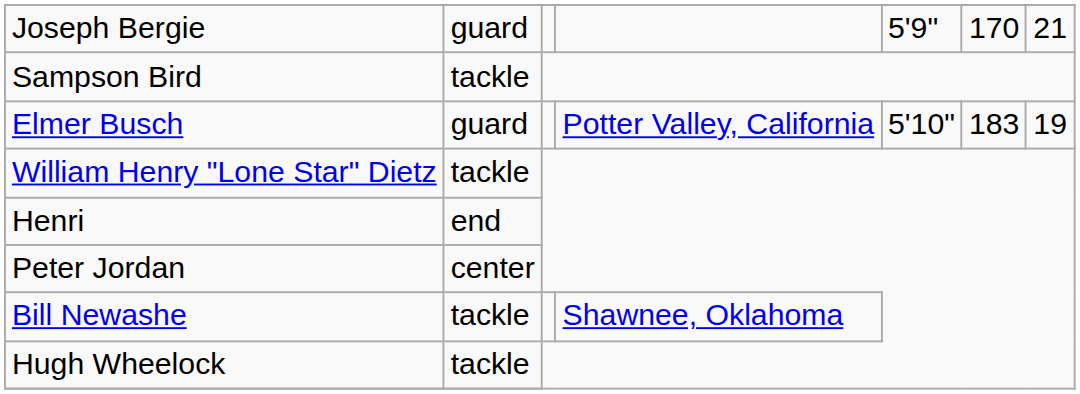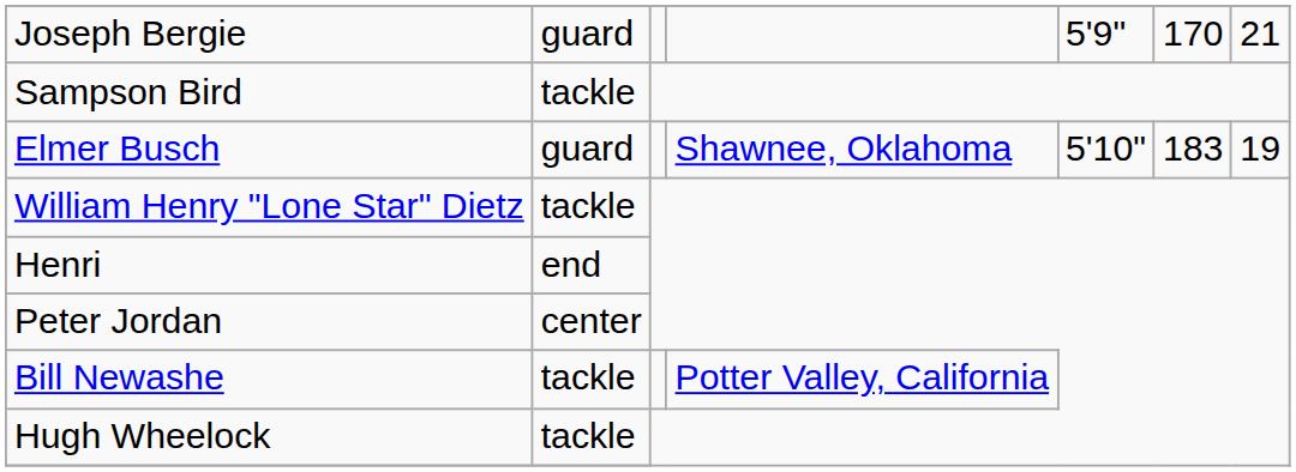Elmer Busch | column 4: Potter Valley, California -> Shawnee, Oklahoma
Bill Newashe | column 4: Shawnee, Oklahoma -> Potter Valley, California
